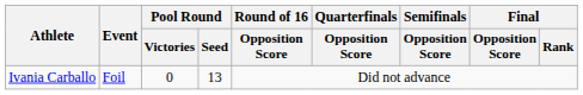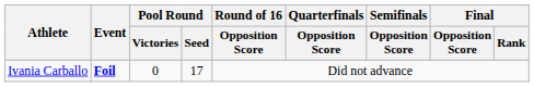Ivania Carballo | Event: normal -> bold
Ivania Carballo | Pool Round / Seed: 13 -> 17
